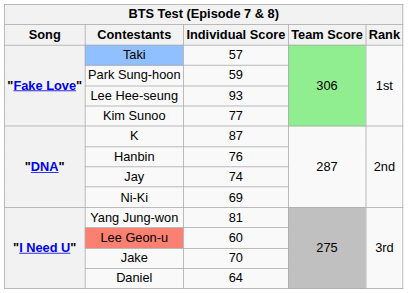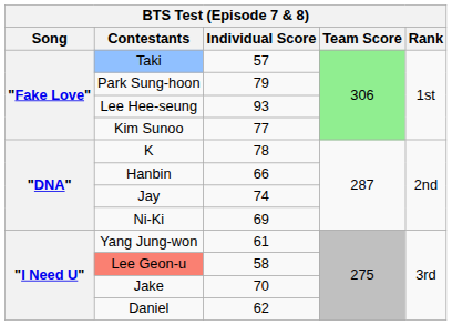Park Sung-hoon | Individual Score: 59 -> 79
K | Individual Score: 87 -> 78
Hanbin | Individual Score: 76 -> 66
Yang Jung-won | Individual Score: 81 -> 61
Lee Geon-u | Individual Score: 60 -> 58
Daniel | Individual Score: 64 -> 62
